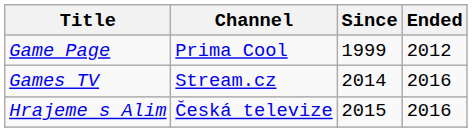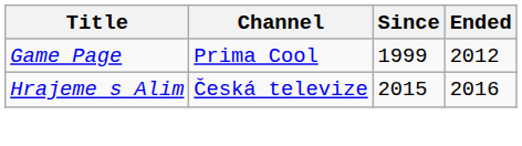- row: Games TV | Stream.cz | 2014 | 2016
